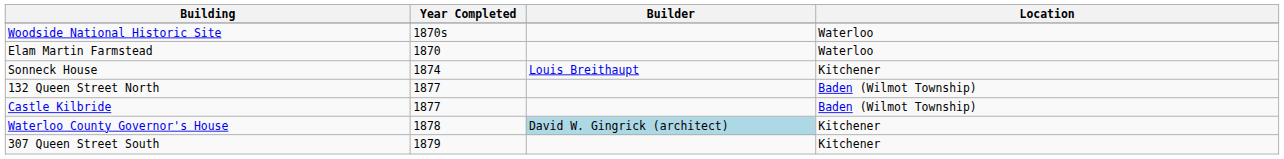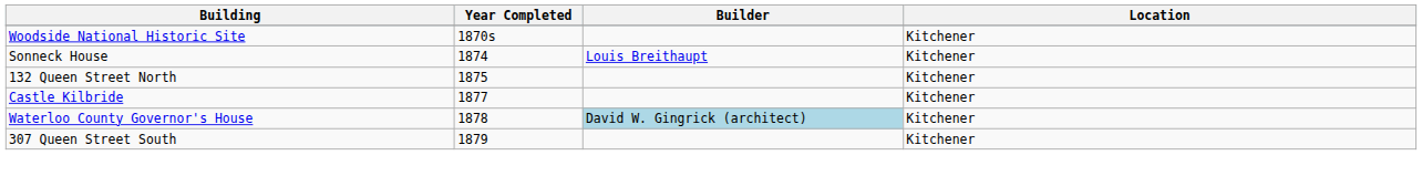Woodside National Historic Site | Location: Waterloo -> Kitchener
- row: Elam Martin Farmstead | 1870 | Waterloo
132 Queen Street North | Year Completed: 1877 -> 1875
132 Queen Street North | Location: Baden (Wilmot Township) -> Kitchener
Castle Kilbride | Location: Baden (Wilmot Township) -> Kitchener
